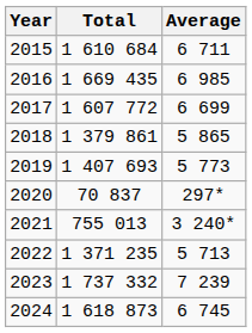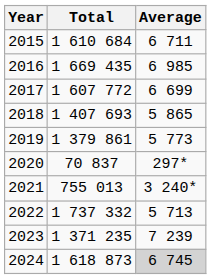2018 | Total: 1 379 861 -> 1 407 693
2019 | Total: 1 407 693 -> 1 379 861
2022 | Total: 1 371 235 -> 1 737 332
2023 | Total: 1 737 332 -> 1 371 235
2024 | Average: no background -> lightgrey background
